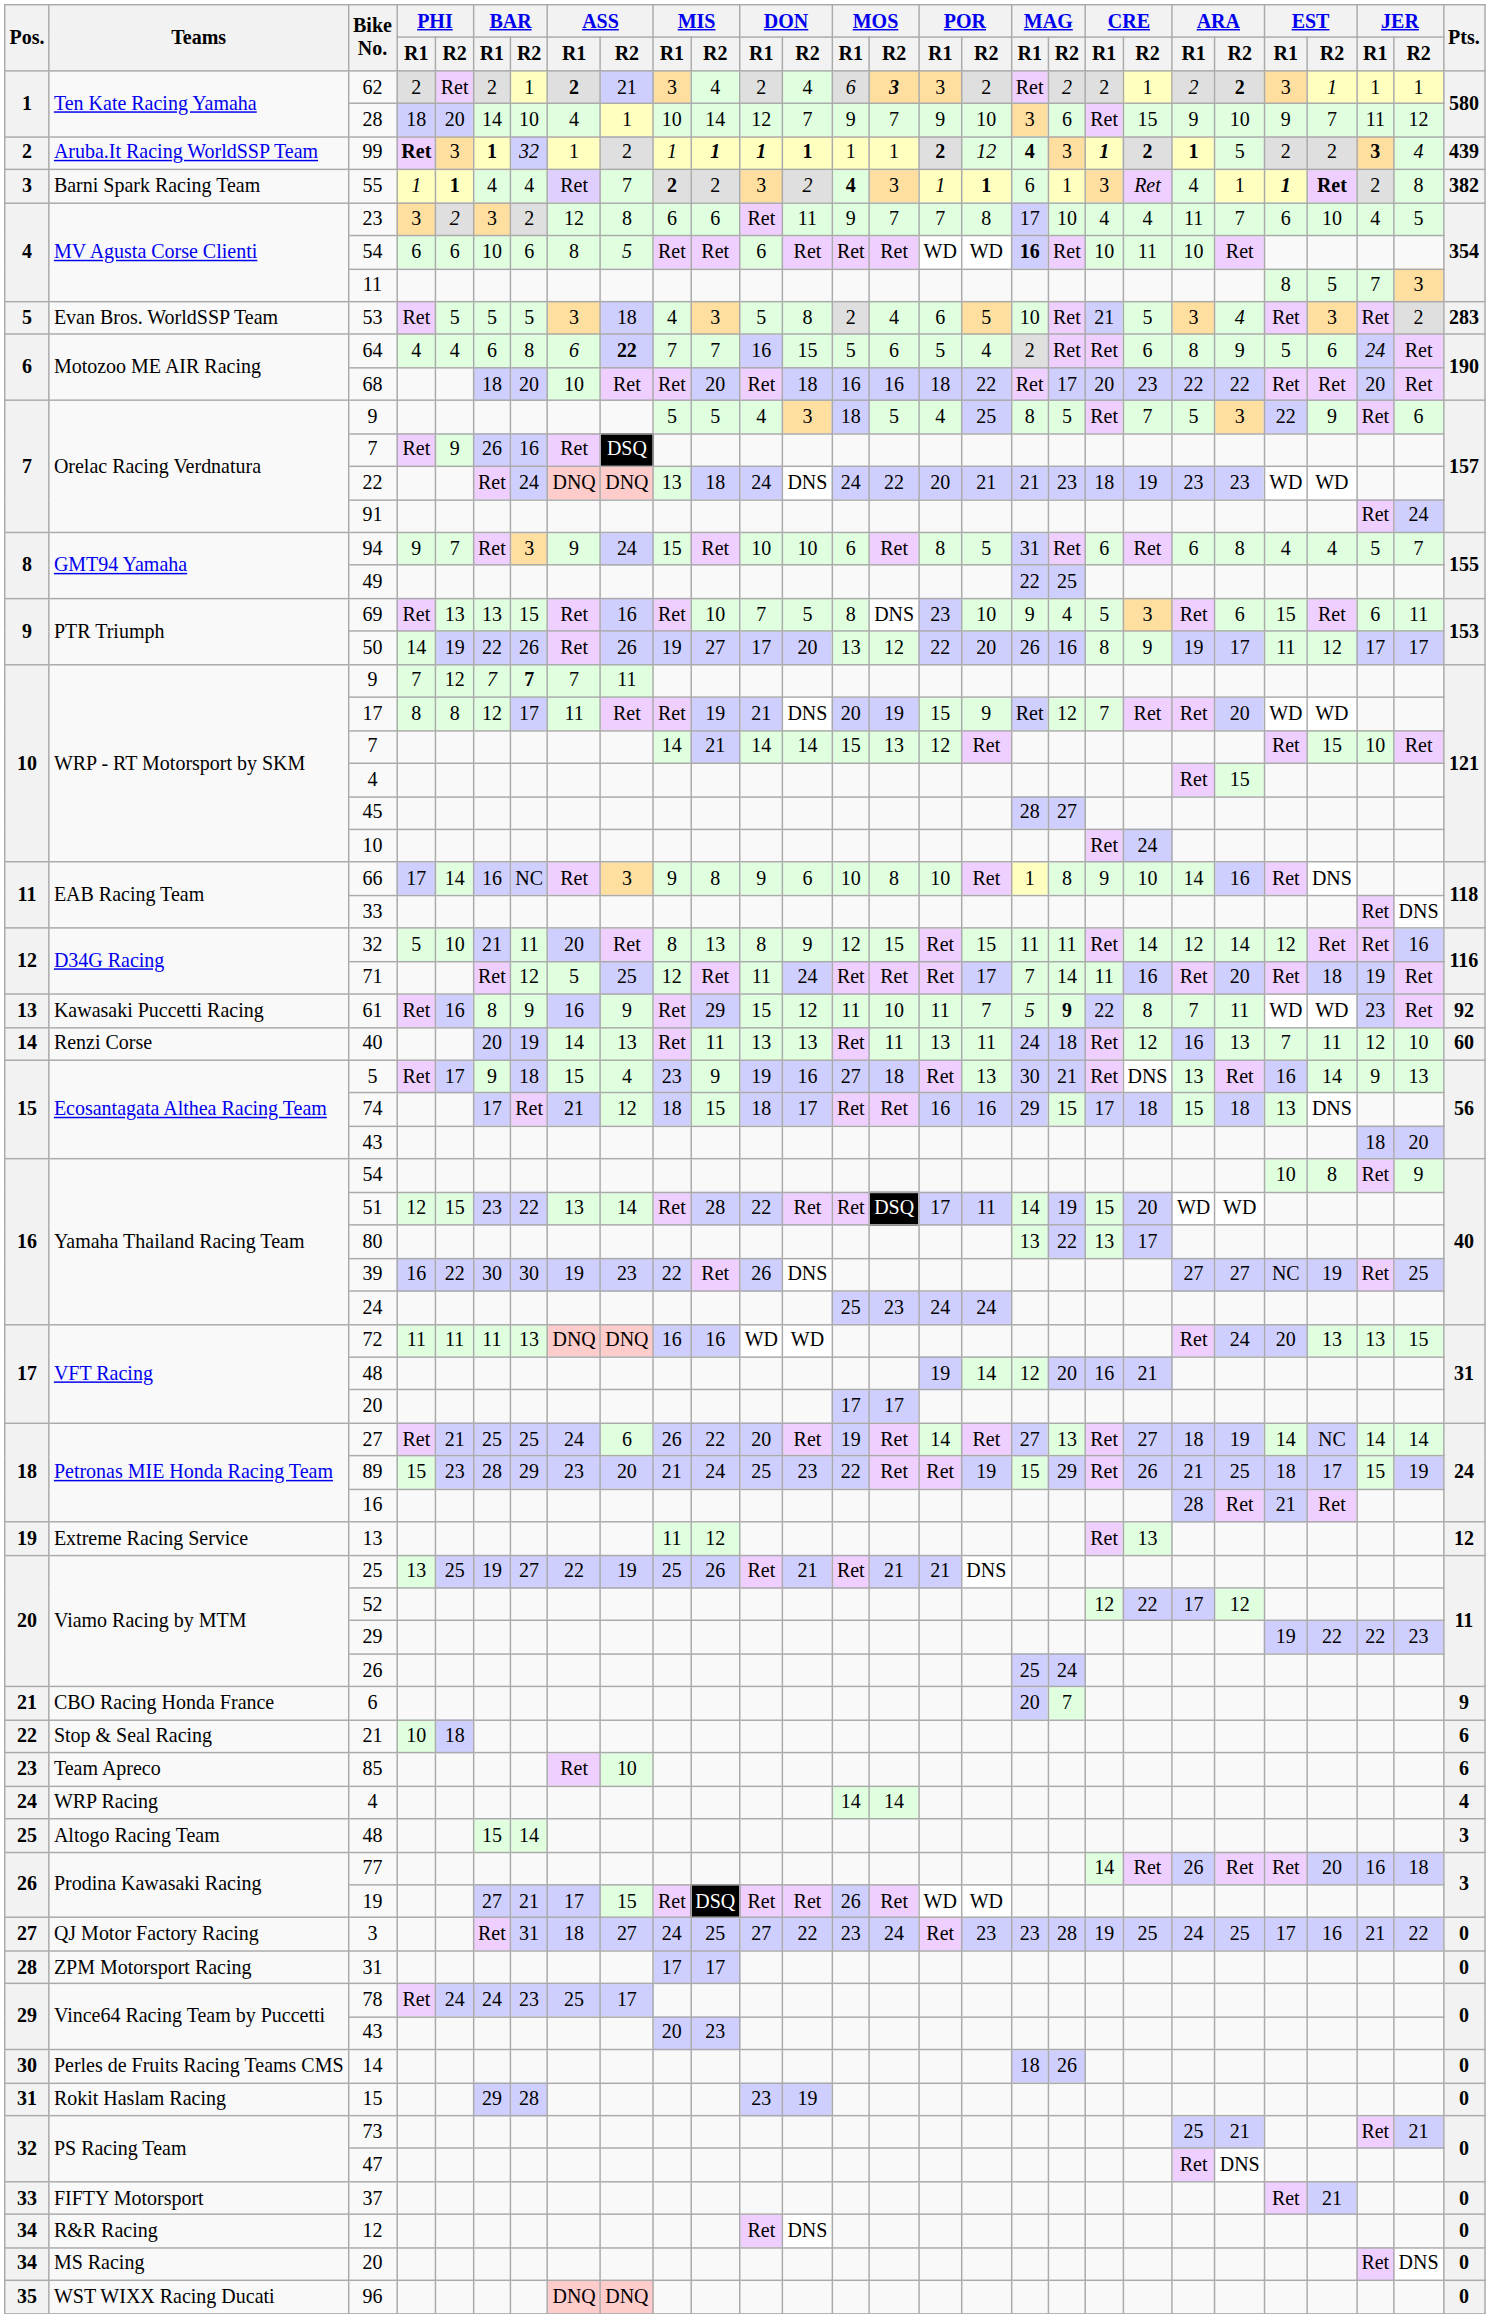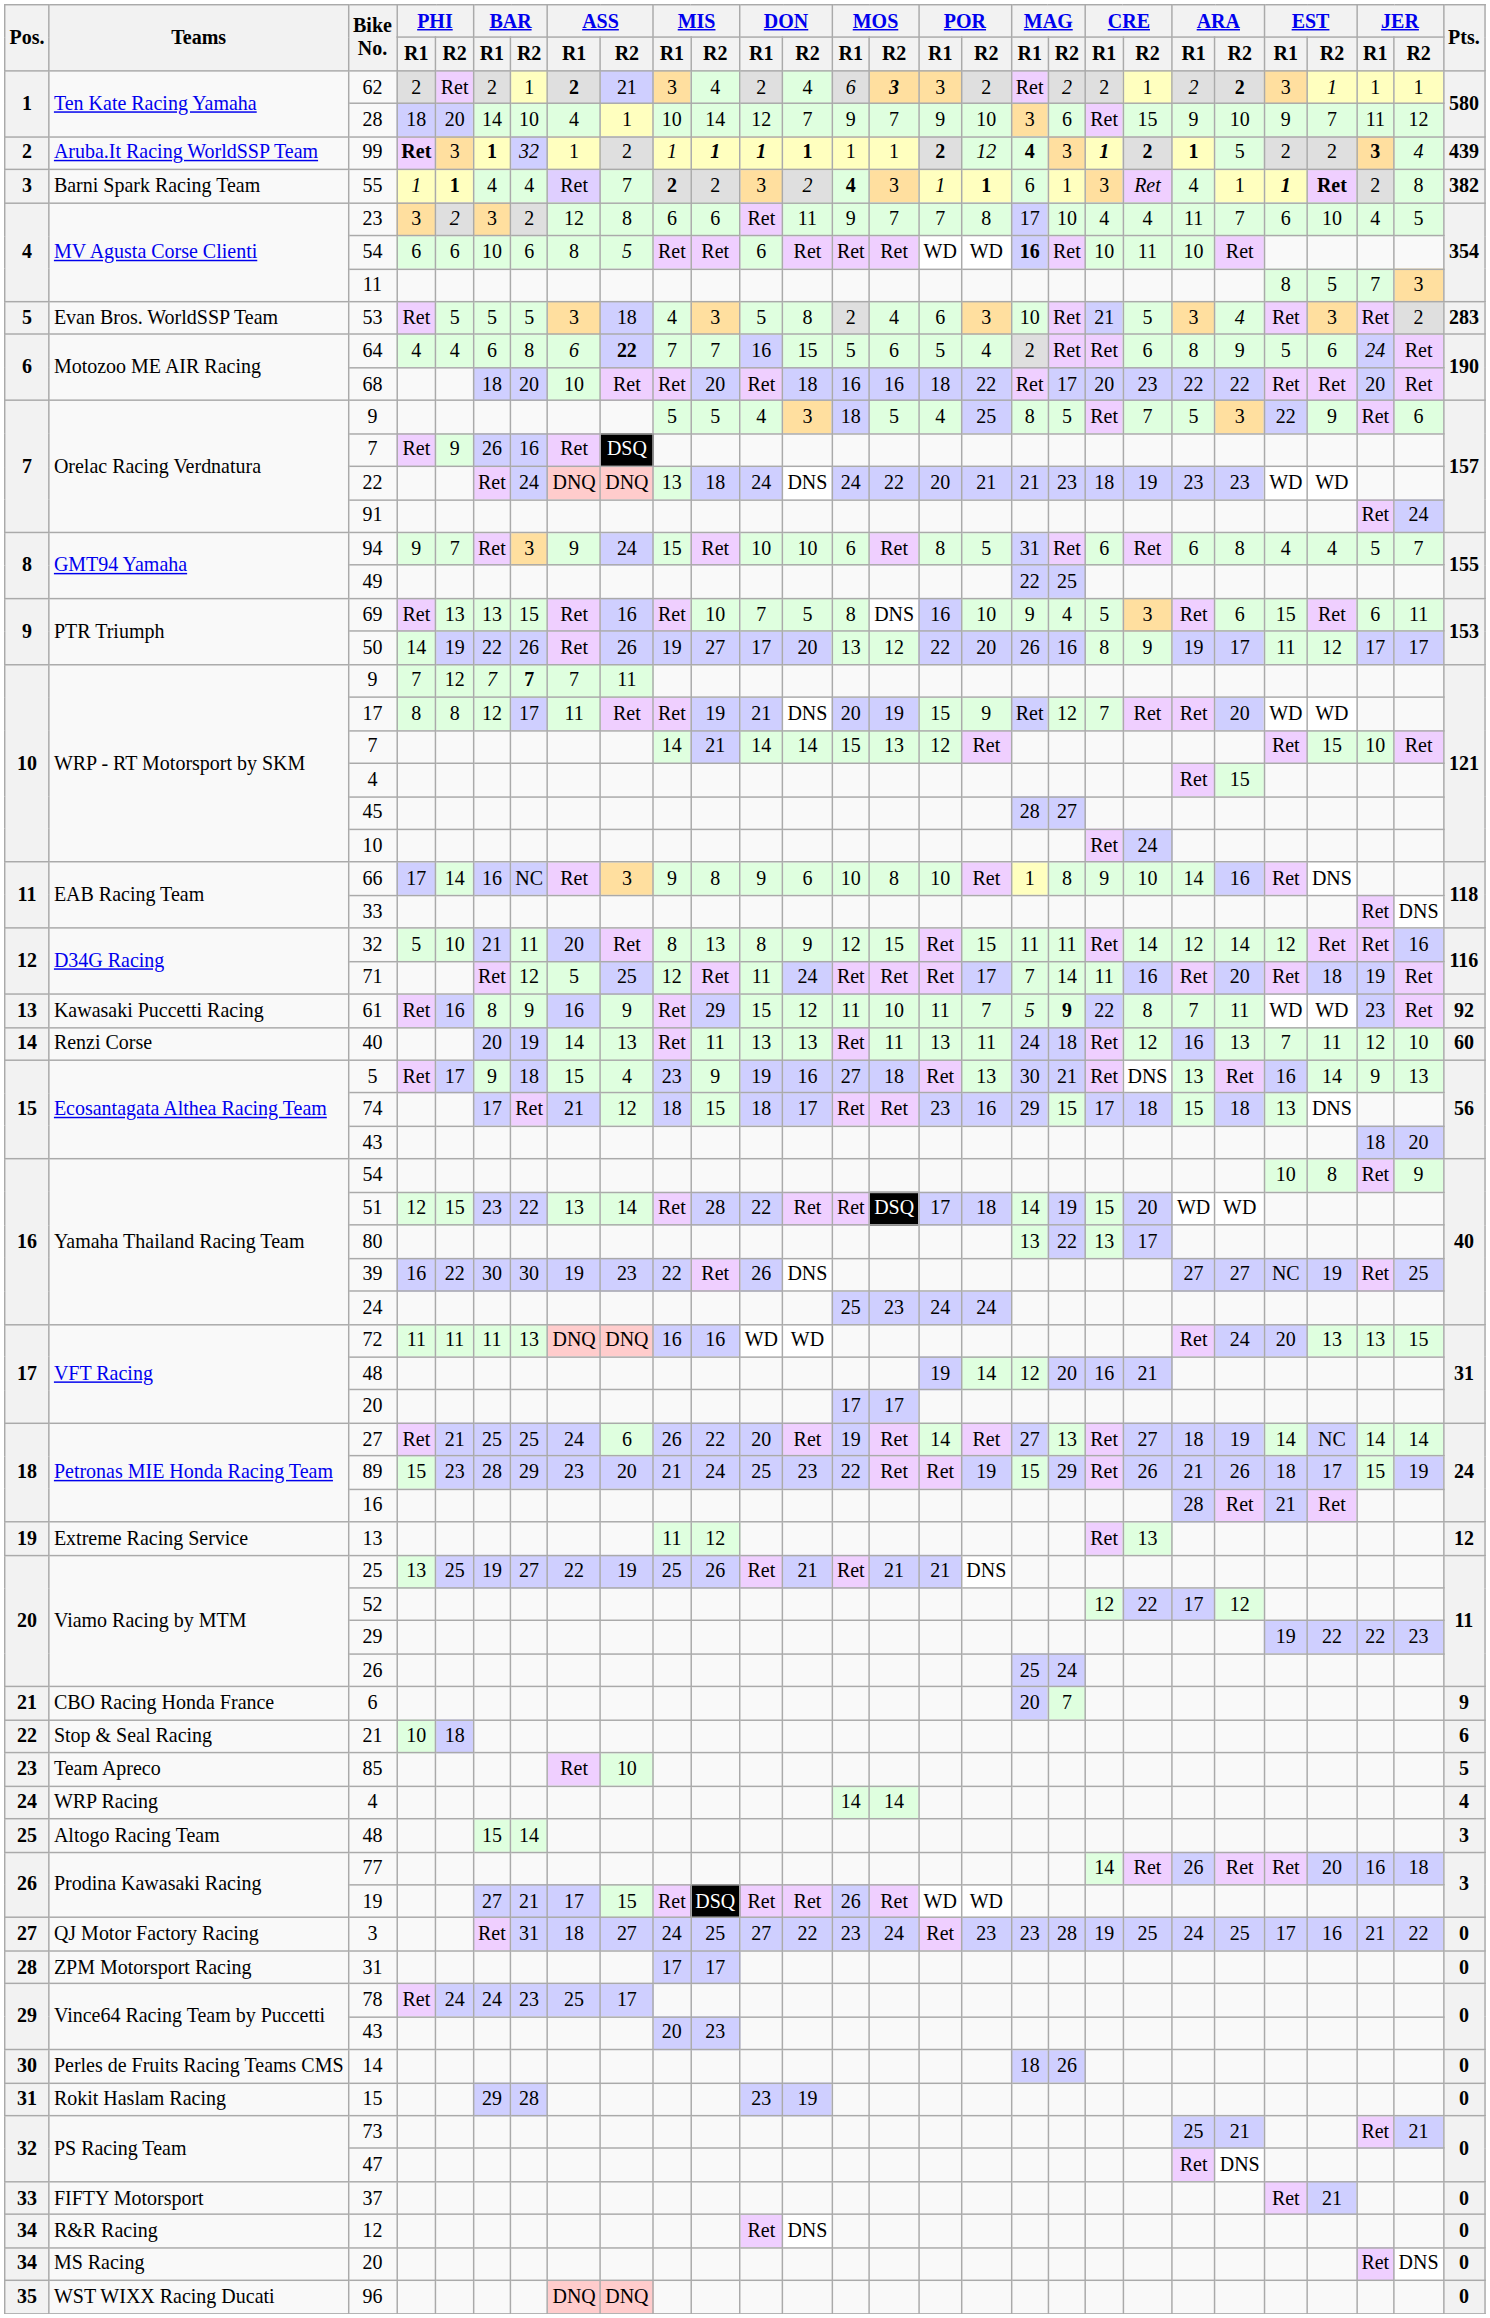53 | POR / R2: 5 -> 3
69 | POR / R1: 23 -> 16
74 | POR / R1: 16 -> 23
51 | POR / R2: 11 -> 18
89 | ARA / R2: 25 -> 26
85 | Pts.: 6 -> 5
